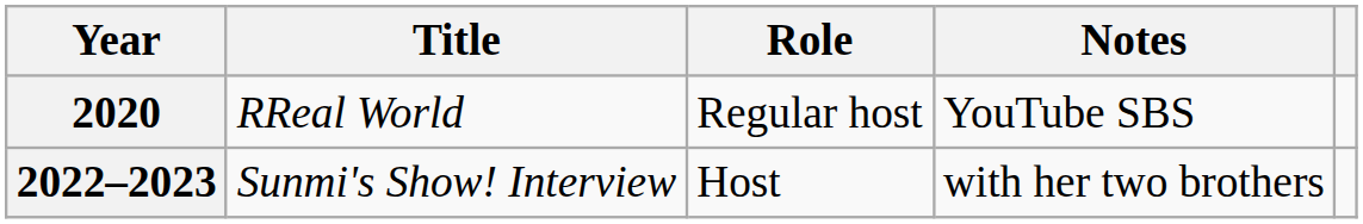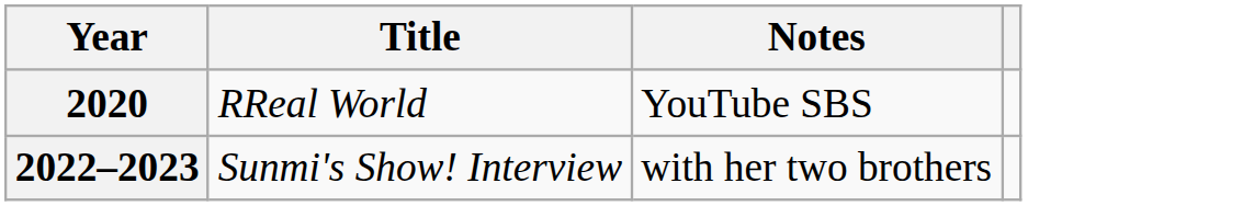- column: Role | Regular host | Host
